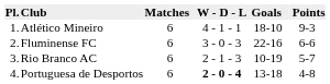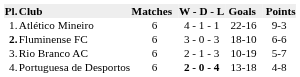Atlético Mineiro | column 5: 18-10 -> 22-16
Fluminense FC | column 1: normal -> bold
Fluminense FC | column 5: 22-16 -> 18-10
